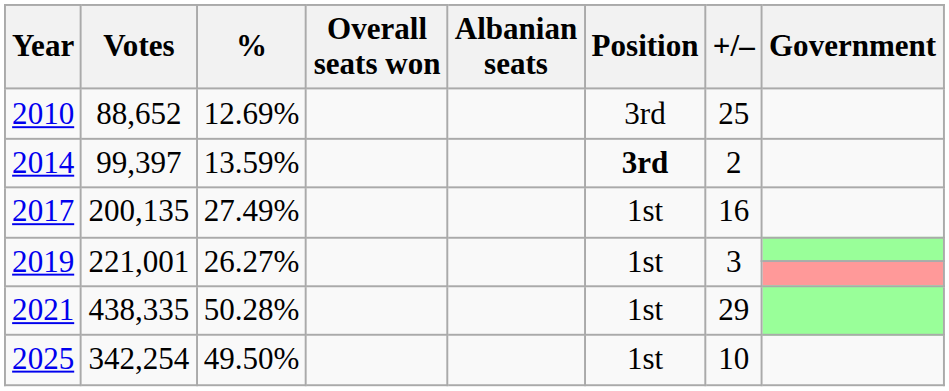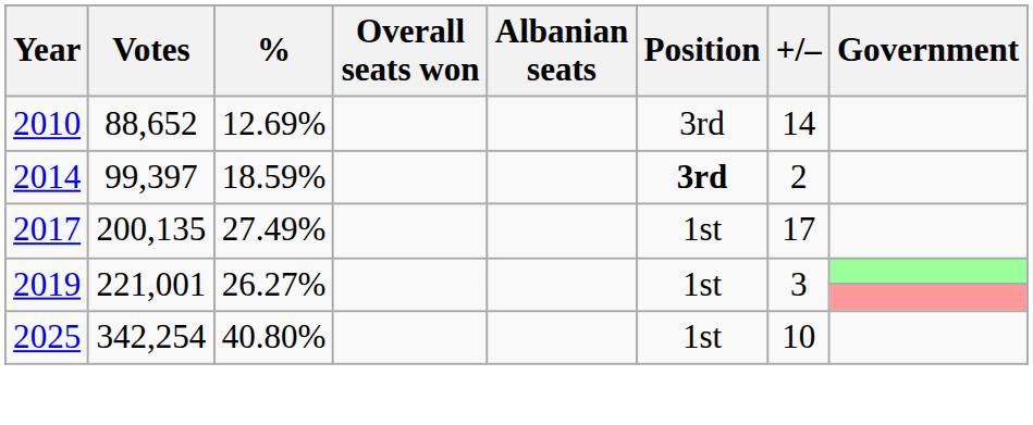2010 | +/–: 25 -> 14
2014 | %: 13.59% -> 18.59%
2017 | +/–: 16 -> 17
- row: 2021 | 438,335 | 50.28% | 1st | 29
2025 | %: 49.50% -> 40.80%
